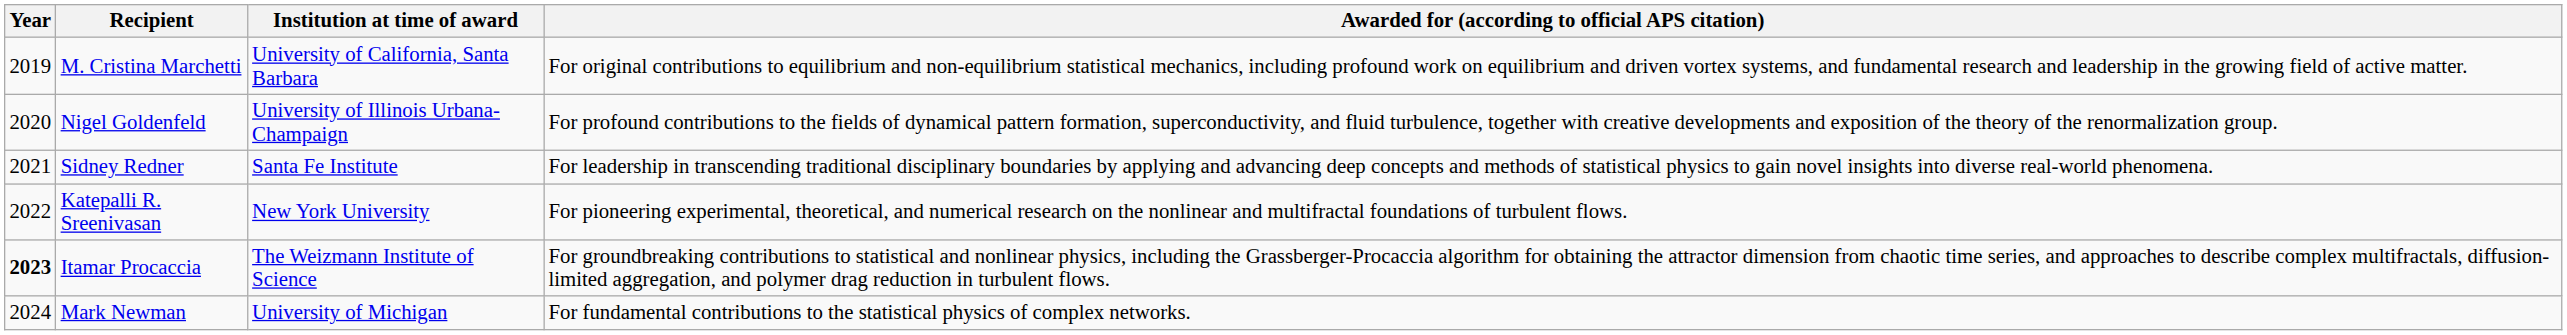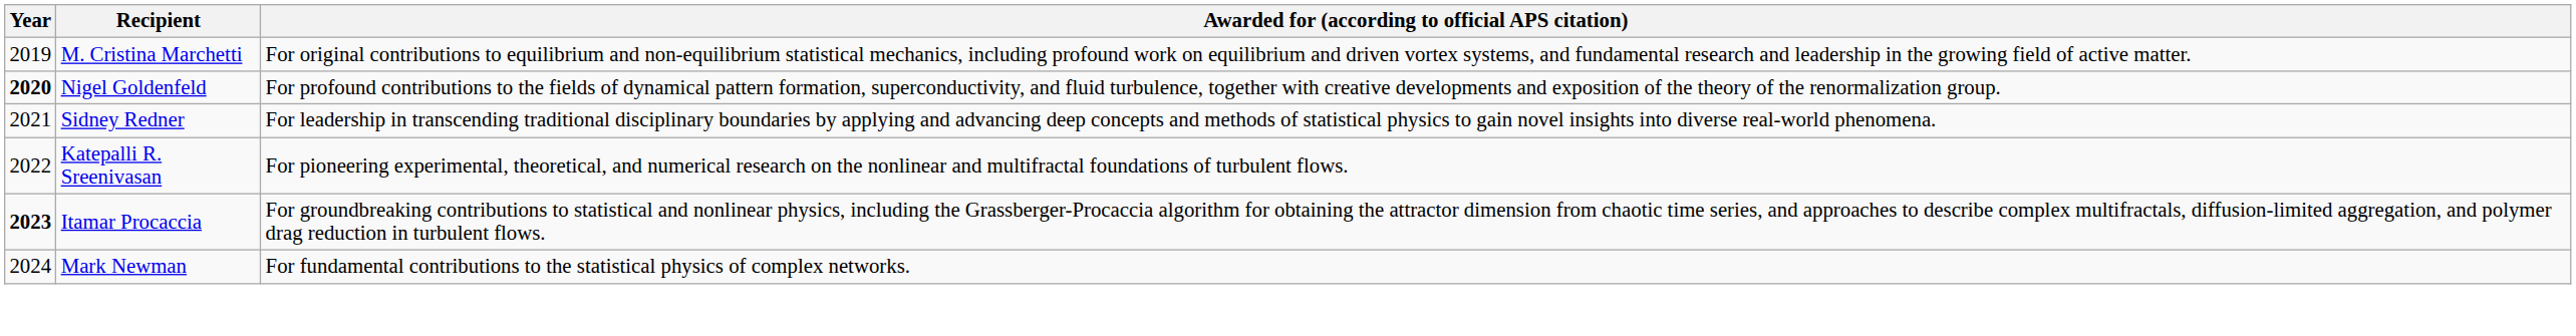- column: Institution at time of award | University of California, Santa Barbara | University of Illinois Urbana-Champaign | Santa Fe Institute | New York University | The Weizmann Institute of Science | University of Michigan
Nigel Goldenfeld | Year: normal -> bold
